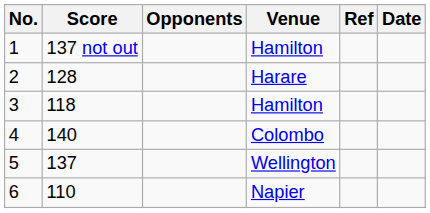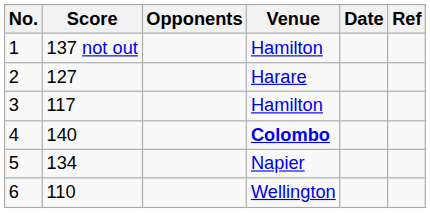columns swapped: Date <-> Ref
2 | Score: 128 -> 127
3 | Score: 118 -> 117
4 | Venue: normal -> bold
5 | Score: 137 -> 134
5 | Venue: Wellington -> Napier
6 | Venue: Napier -> Wellington
